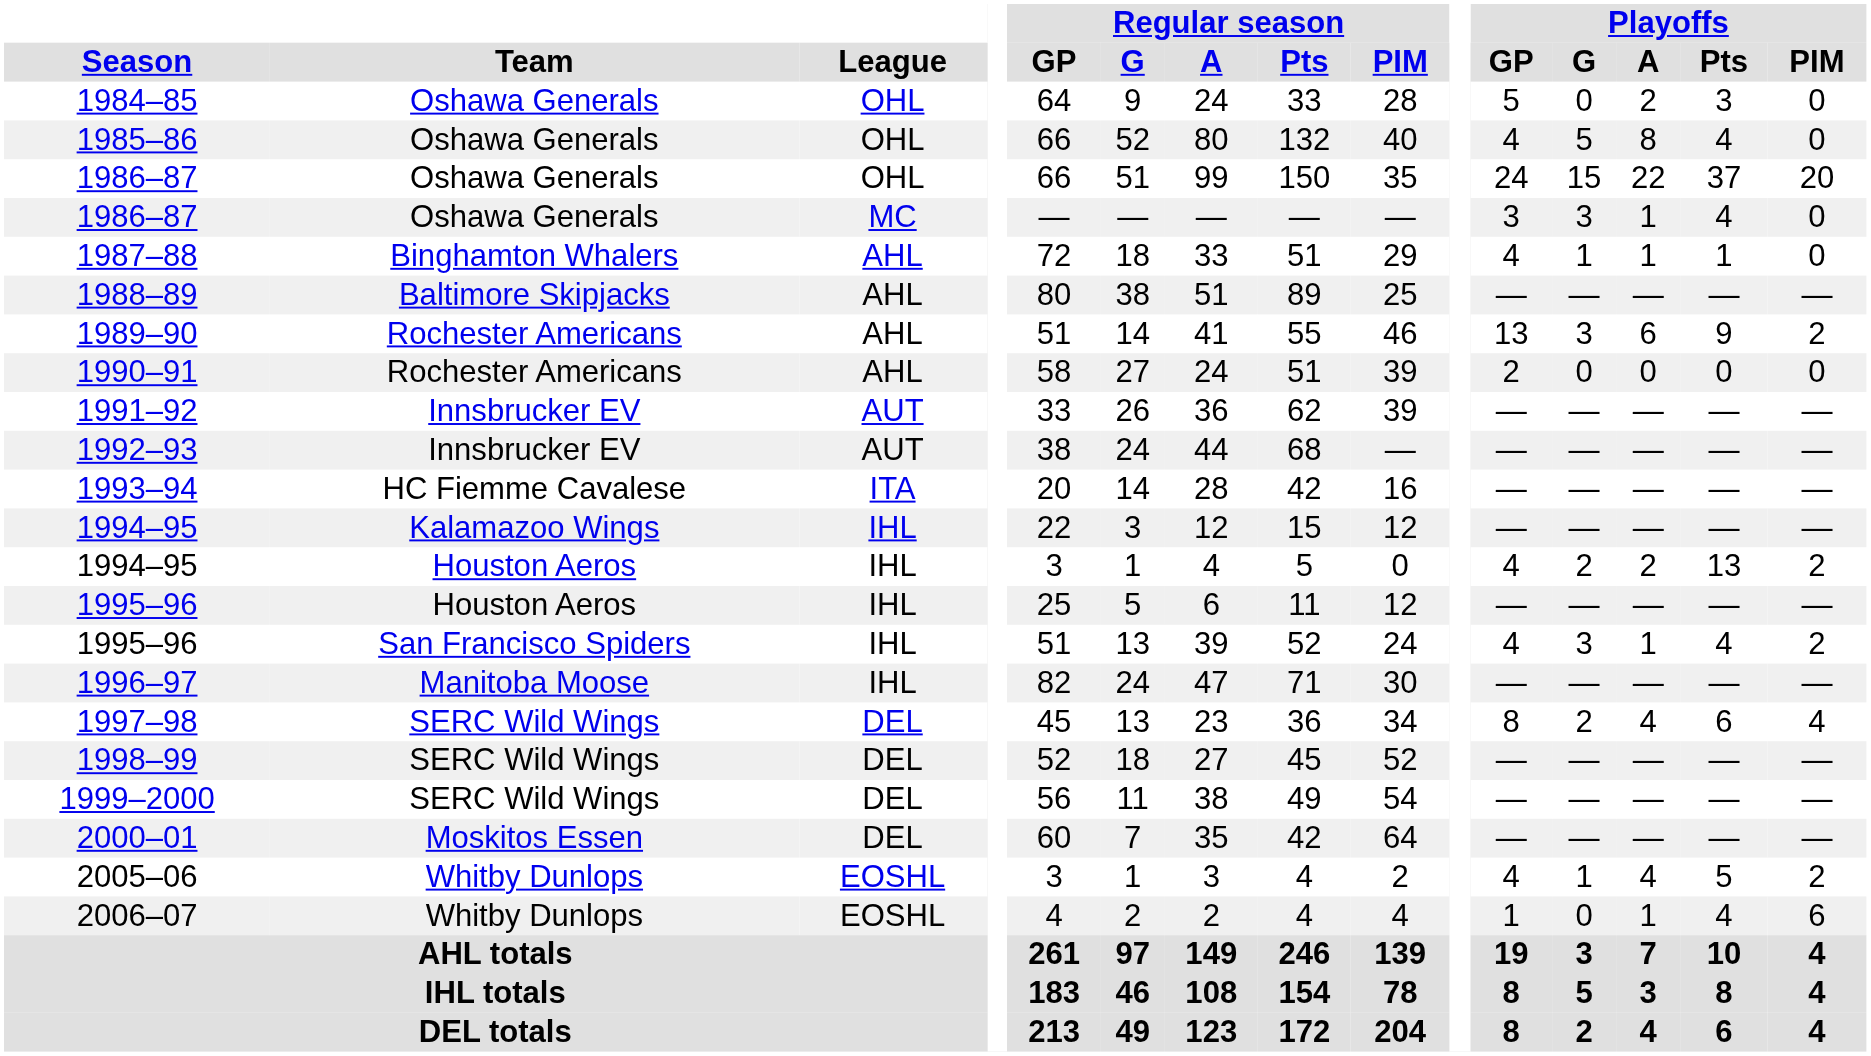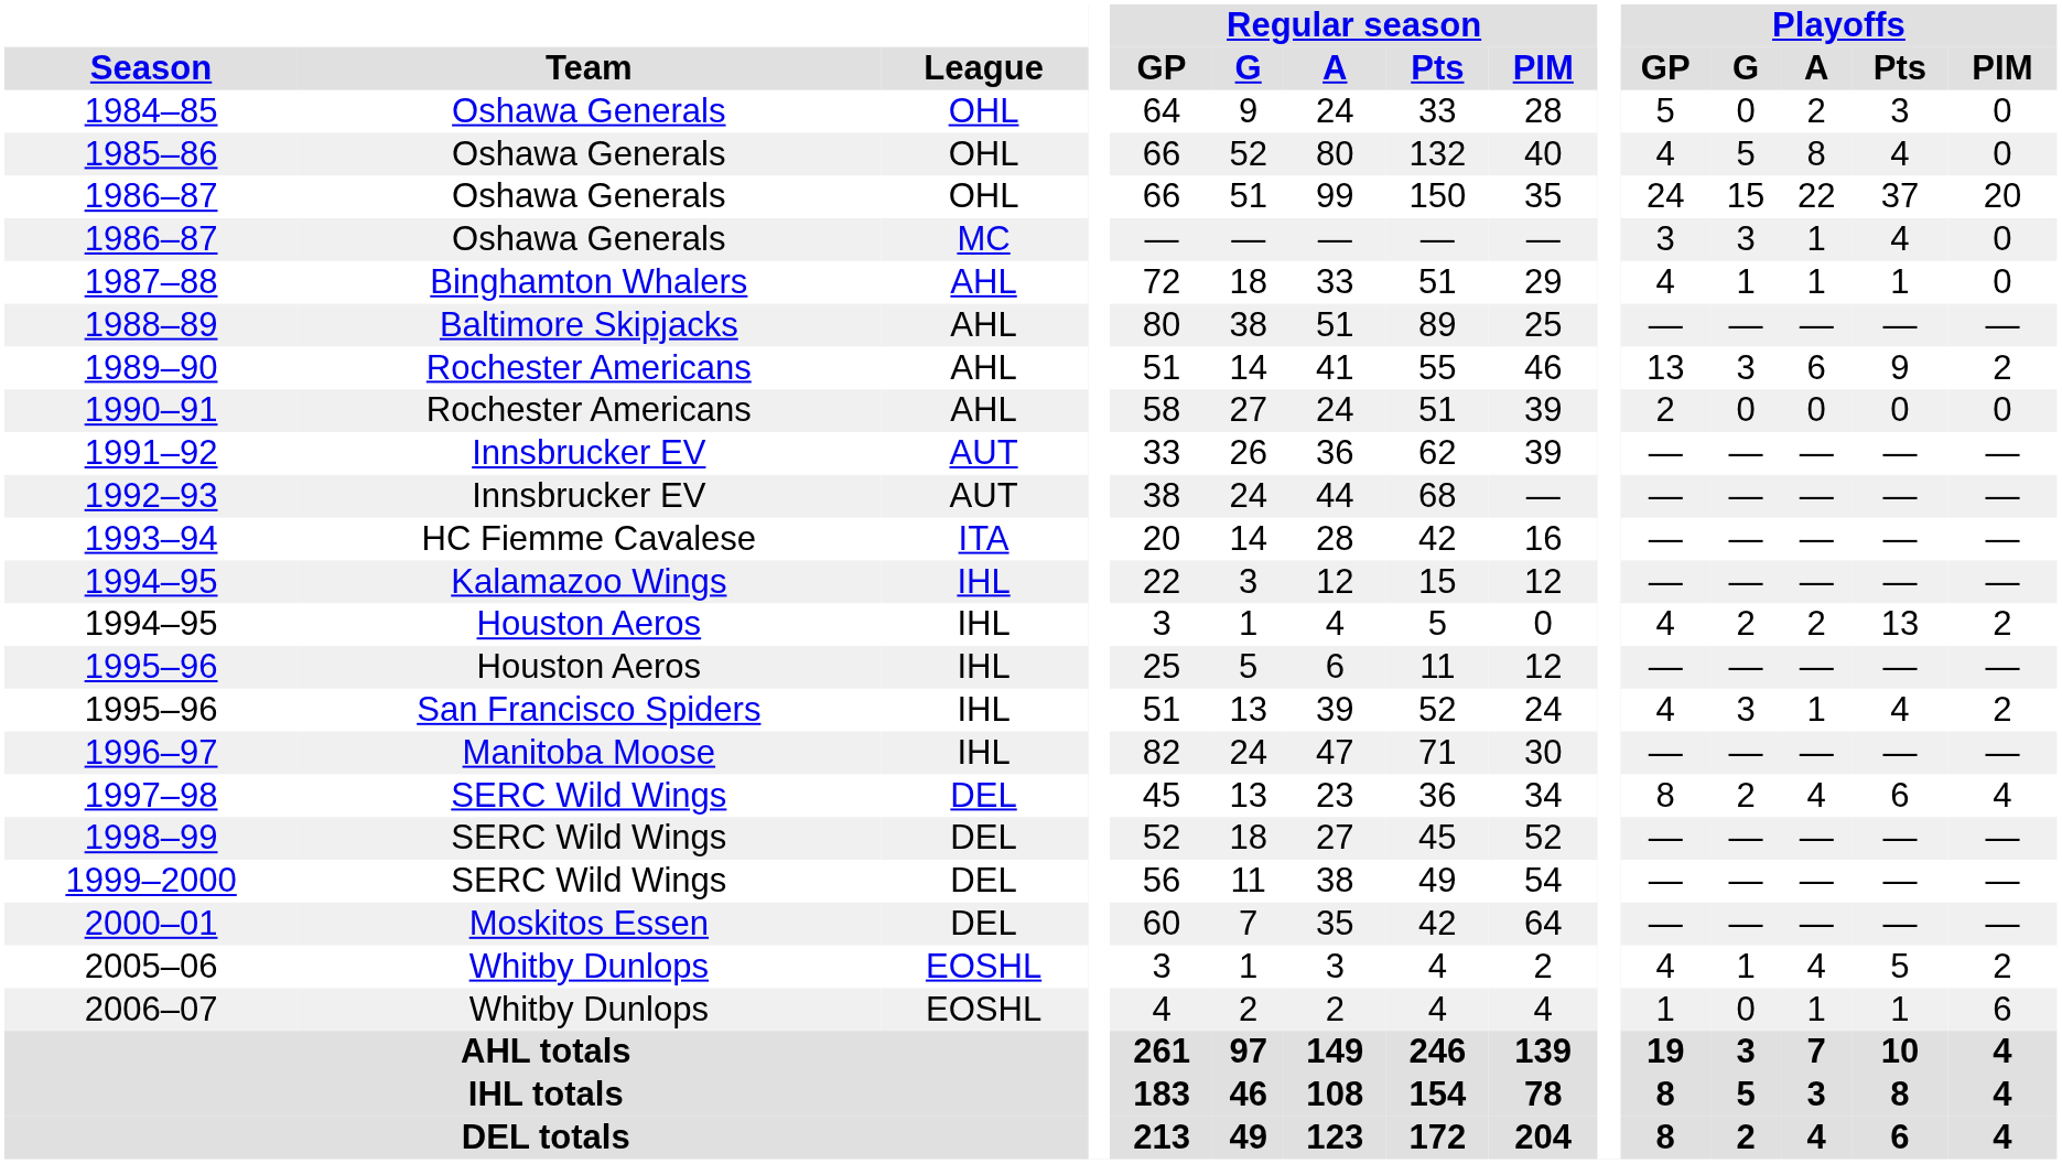2006–07 | Playoffs / Pts: 4 -> 1
